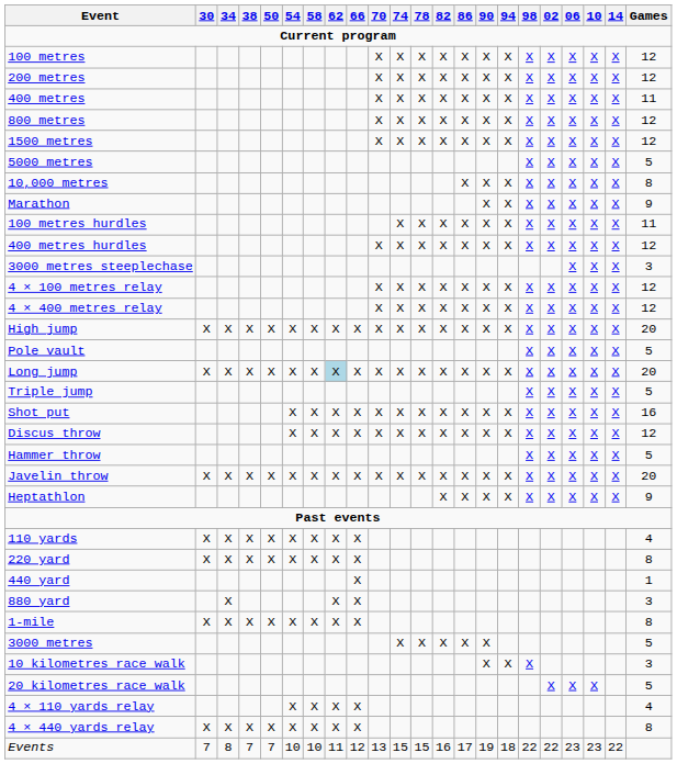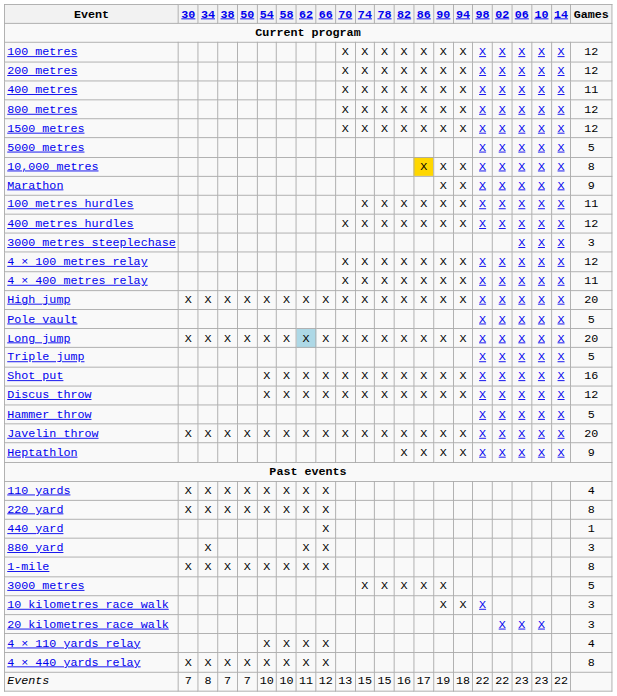10,000 metres | 86: no background -> gold background
4 × 400 metres relay | Games: 12 -> 11
20 kilometres race walk | Games: 5 -> 3
